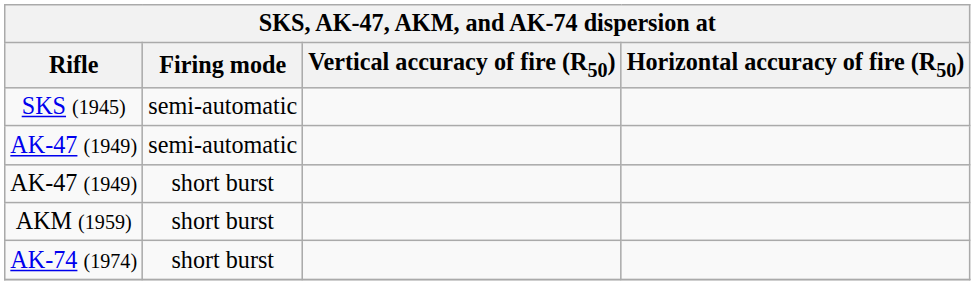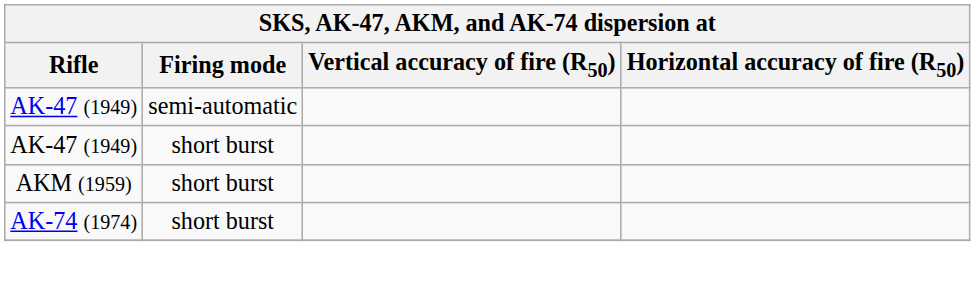- row: SKS (1945) | semi-automatic
